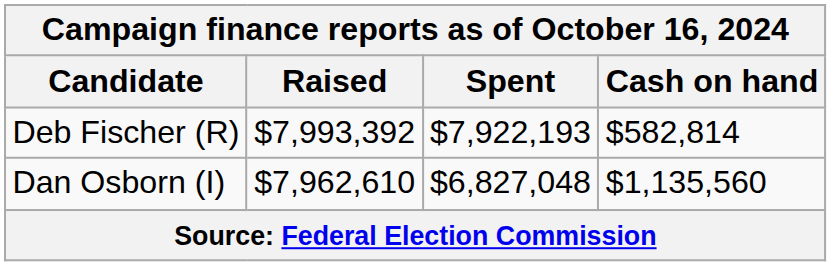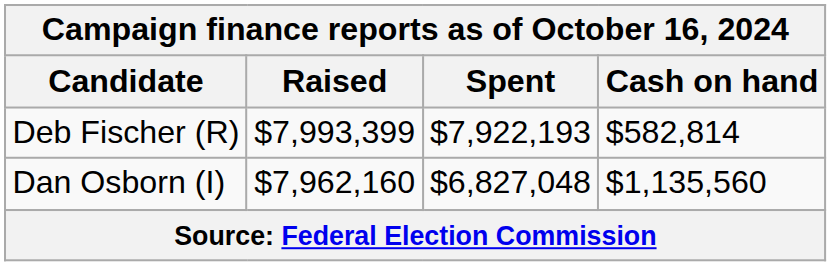Deb Fischer (R) | Raised: $7,993,392 -> $7,993,399
Dan Osborn (I) | Raised: $7,962,610 -> $7,962,160
